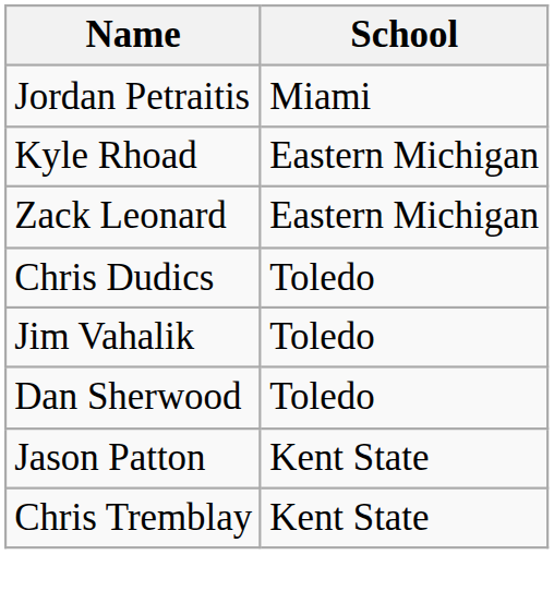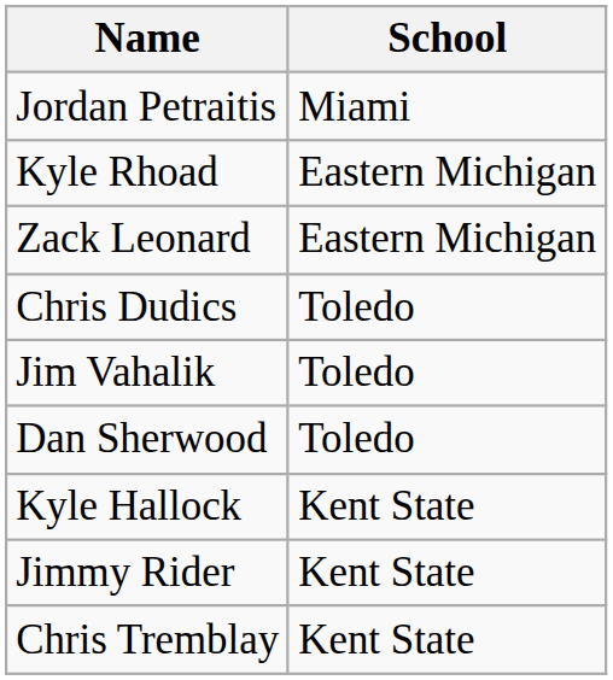+ row: Kyle Hallock | Kent State
+ row: Jimmy Rider | Kent State
- row: Jason Patton | Kent State
